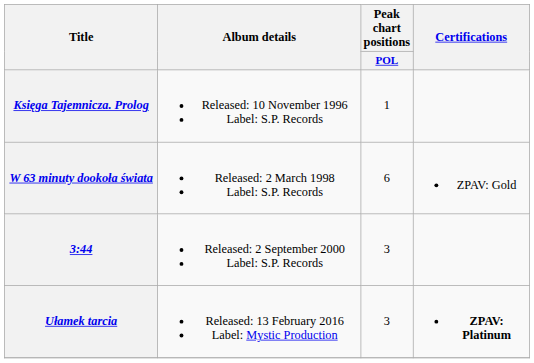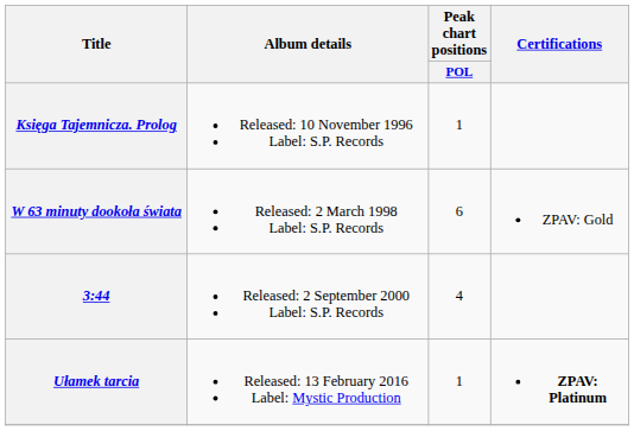3:44 | Peak chart positions / POL: 3 -> 4
Ułamek tarcia | Peak chart positions / POL: 3 -> 1
